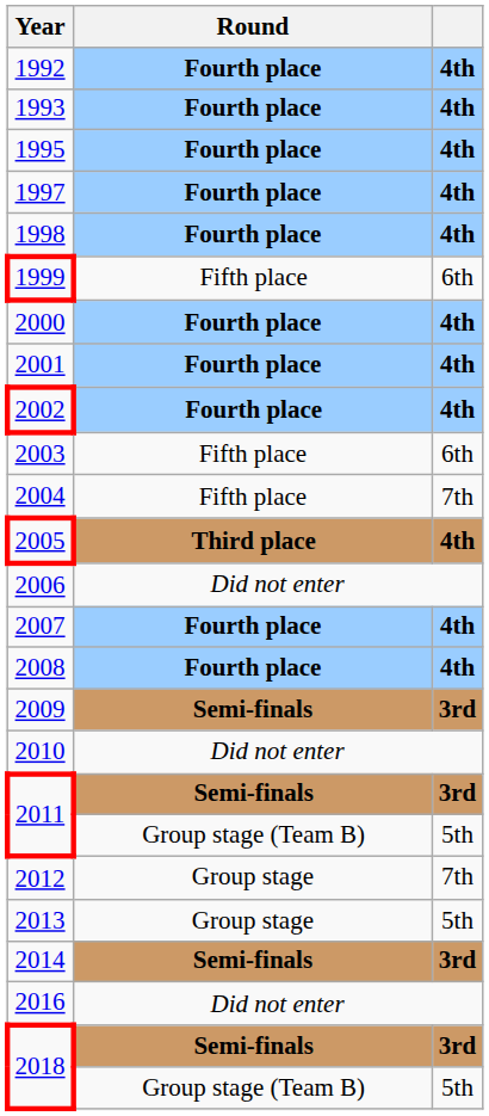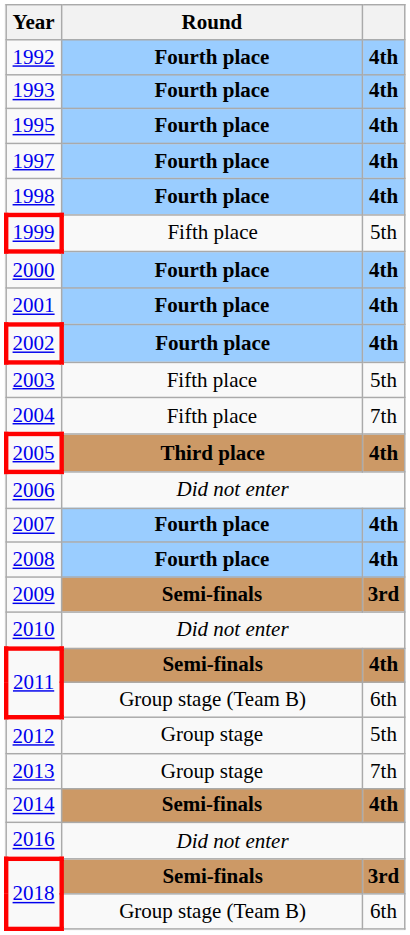1999 | column 3: 6th -> 5th
2003 | column 3: 6th -> 5th
2011 / Semi-finals | column 3: 3rd -> 4th
2011 / Group stage (Team B) | column 3: 5th -> 6th
2012 | column 3: 7th -> 5th
2013 | column 3: 5th -> 7th
2014 | column 3: 3rd -> 4th
2018 / Group stage (Team B) | column 3: 5th -> 6th
